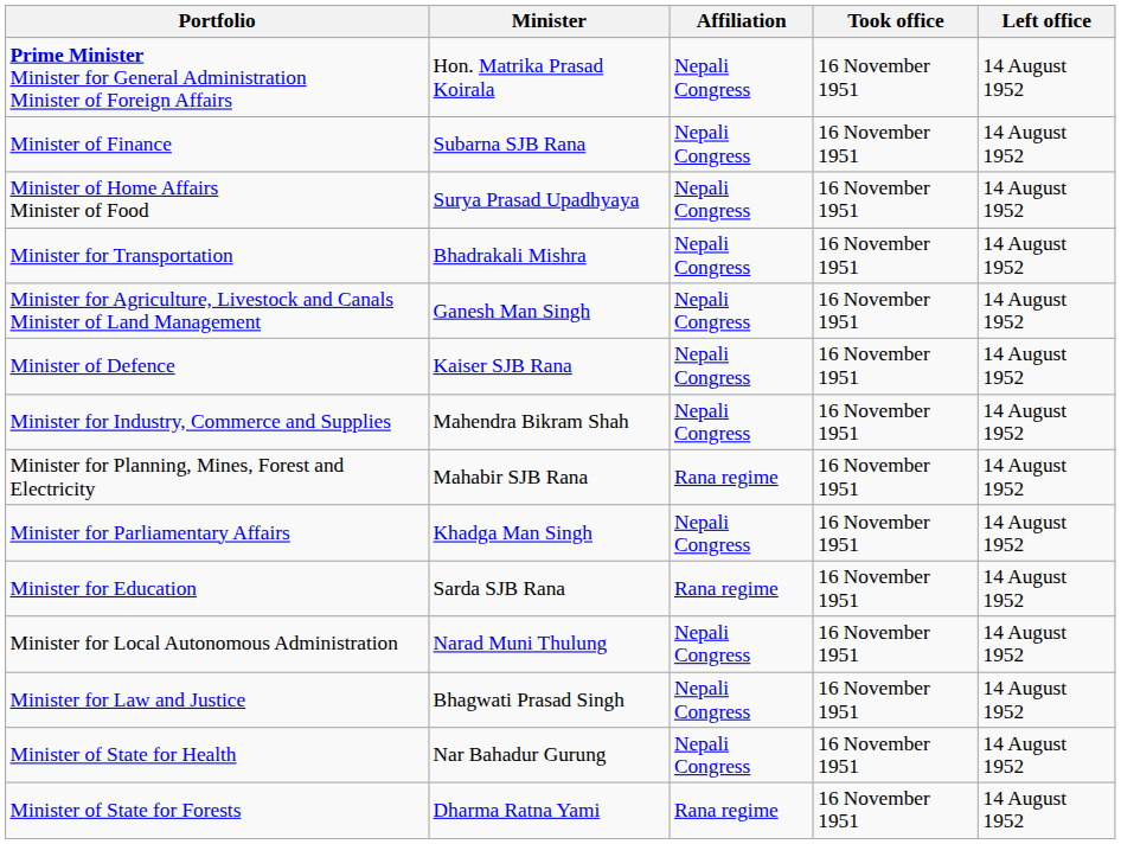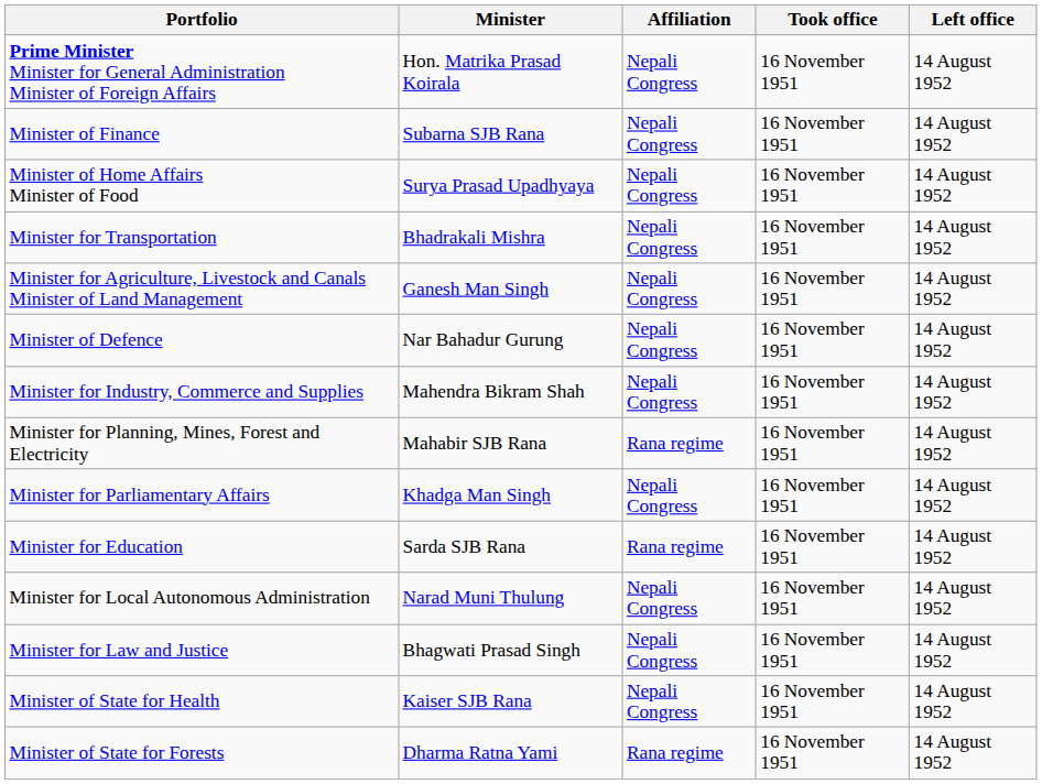Minister of Defence | Minister: Kaiser SJB Rana -> Nar Bahadur Gurung
Minister of State for Health | Minister: Nar Bahadur Gurung -> Kaiser SJB Rana
